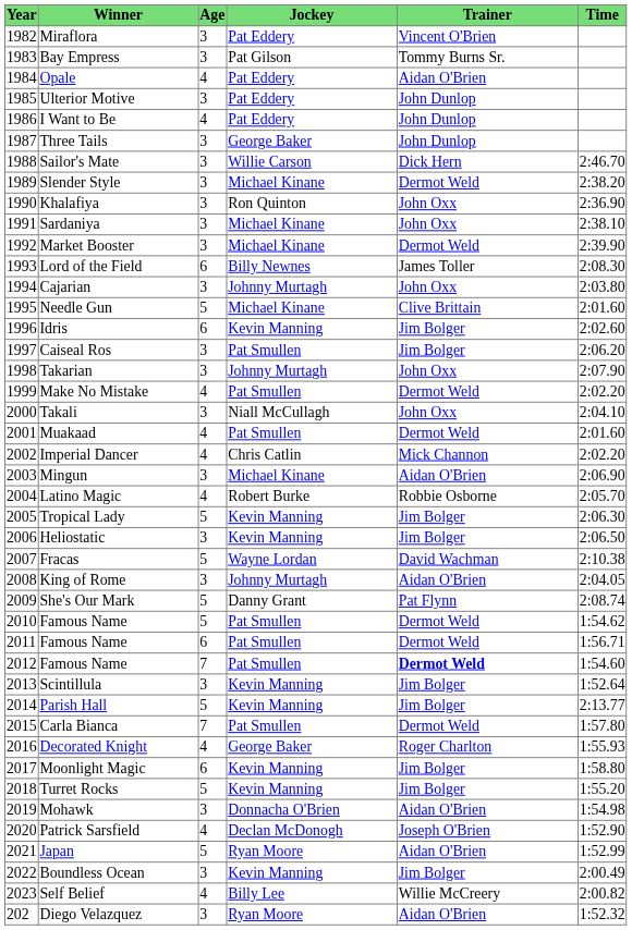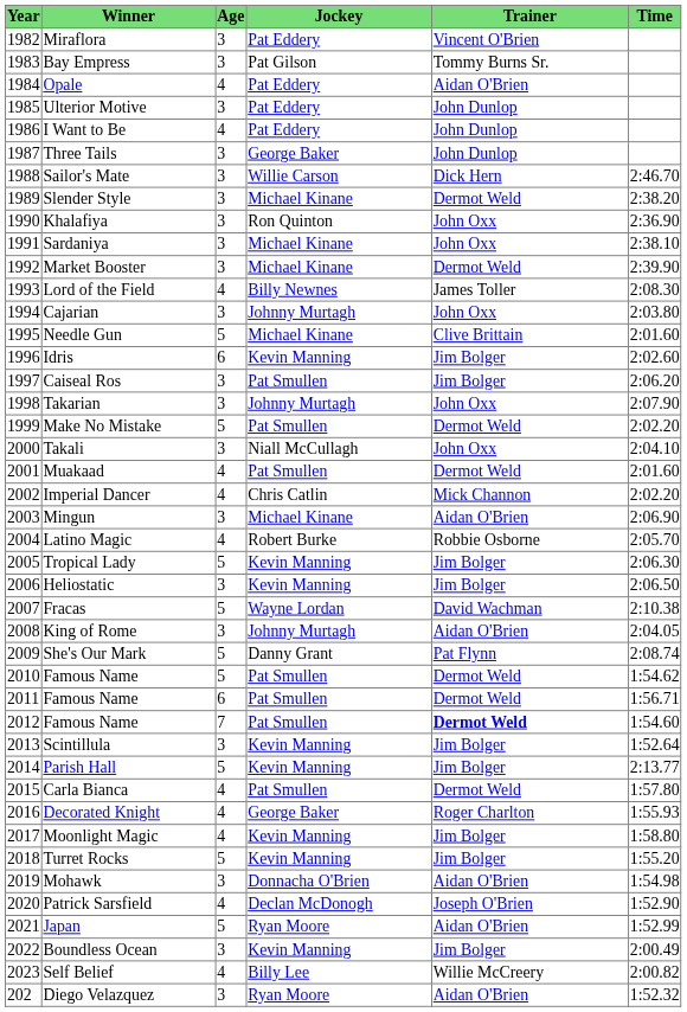Lord of the Field | Age: 6 -> 4
Make No Mistake | Age: 4 -> 5
Carla Bianca | Age: 7 -> 4
Moonlight Magic | Age: 6 -> 4
